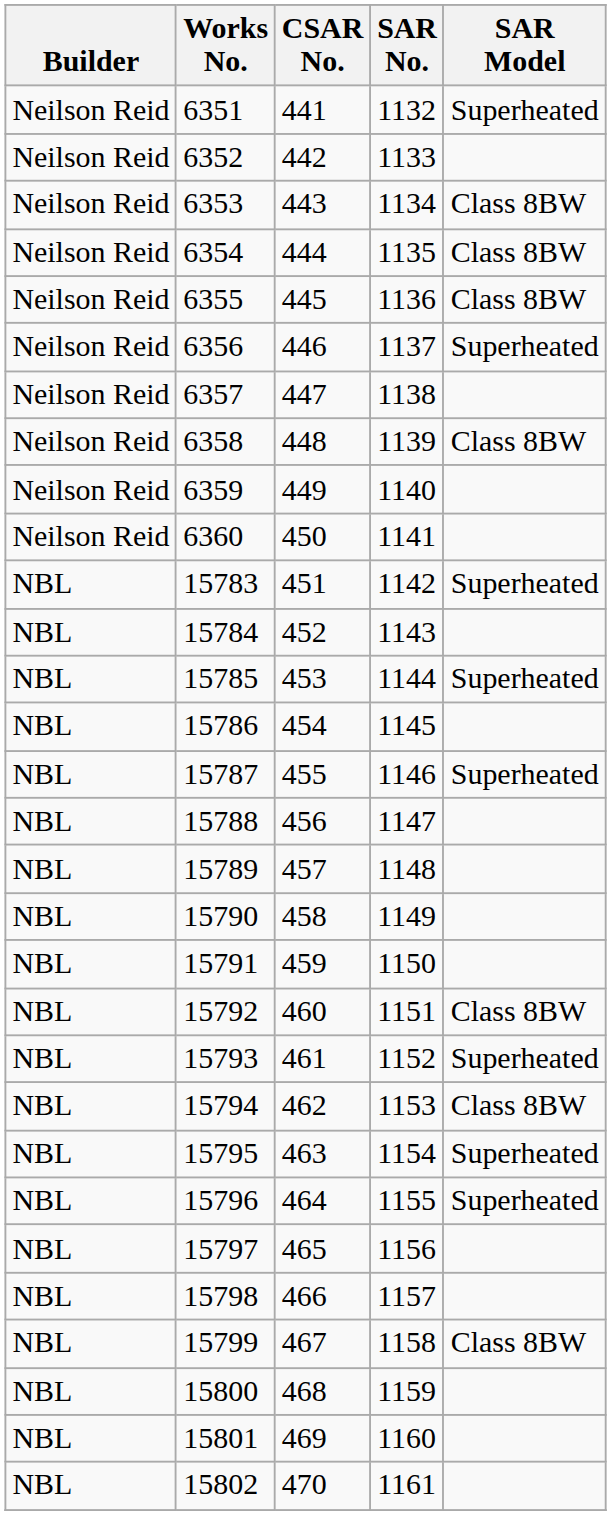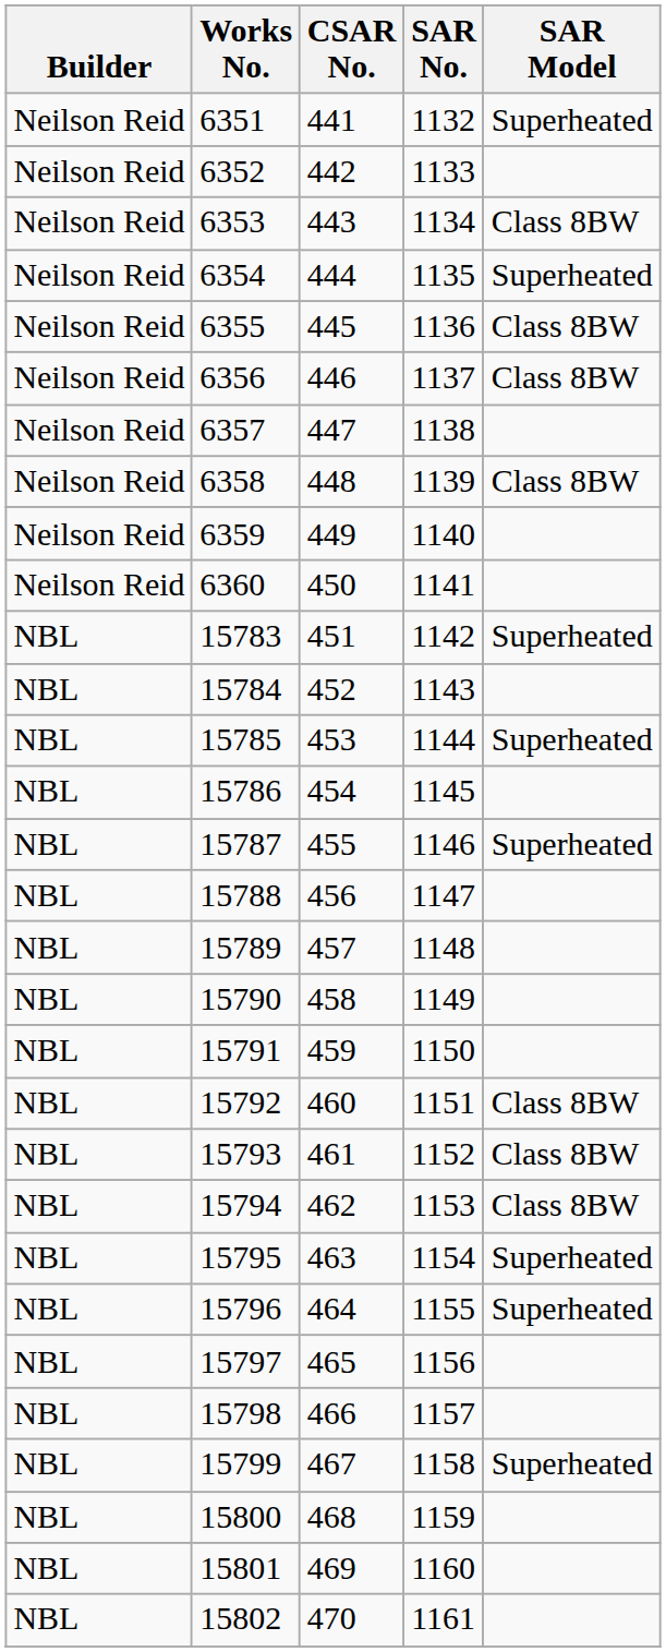6354 | SAR Model: Class 8BW -> Superheated
6356 | SAR Model: Superheated -> Class 8BW
15793 | SAR Model: Superheated -> Class 8BW
15799 | SAR Model: Class 8BW -> Superheated
